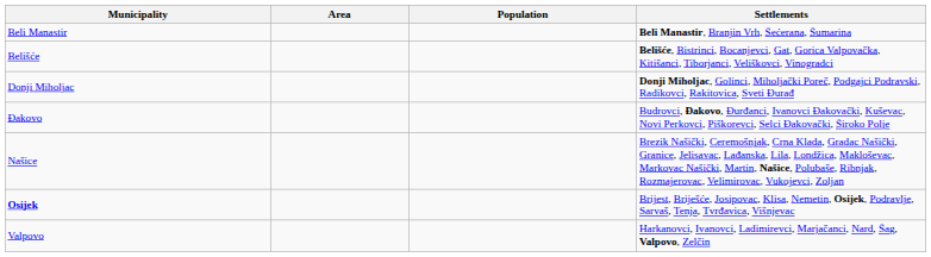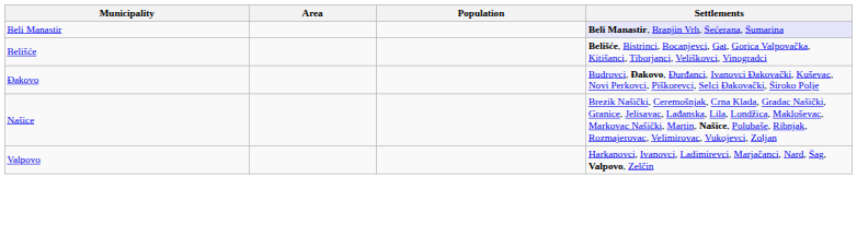Beli Manastir | Settlements: no background -> lavender background
- row: Donji Miholjac | Donji Miholjac, Golinci, Miholjački Poreč, Podgajci Podravski, Radikovci, Rakitovica, Sveti Đurađ
- row: Osijek | Brijest, Briješće, Josipovac, Klisa, Nemetin, Osijek, Podravlje, Sarvaš, Tenja, Tvrđavica, Višnjevac
